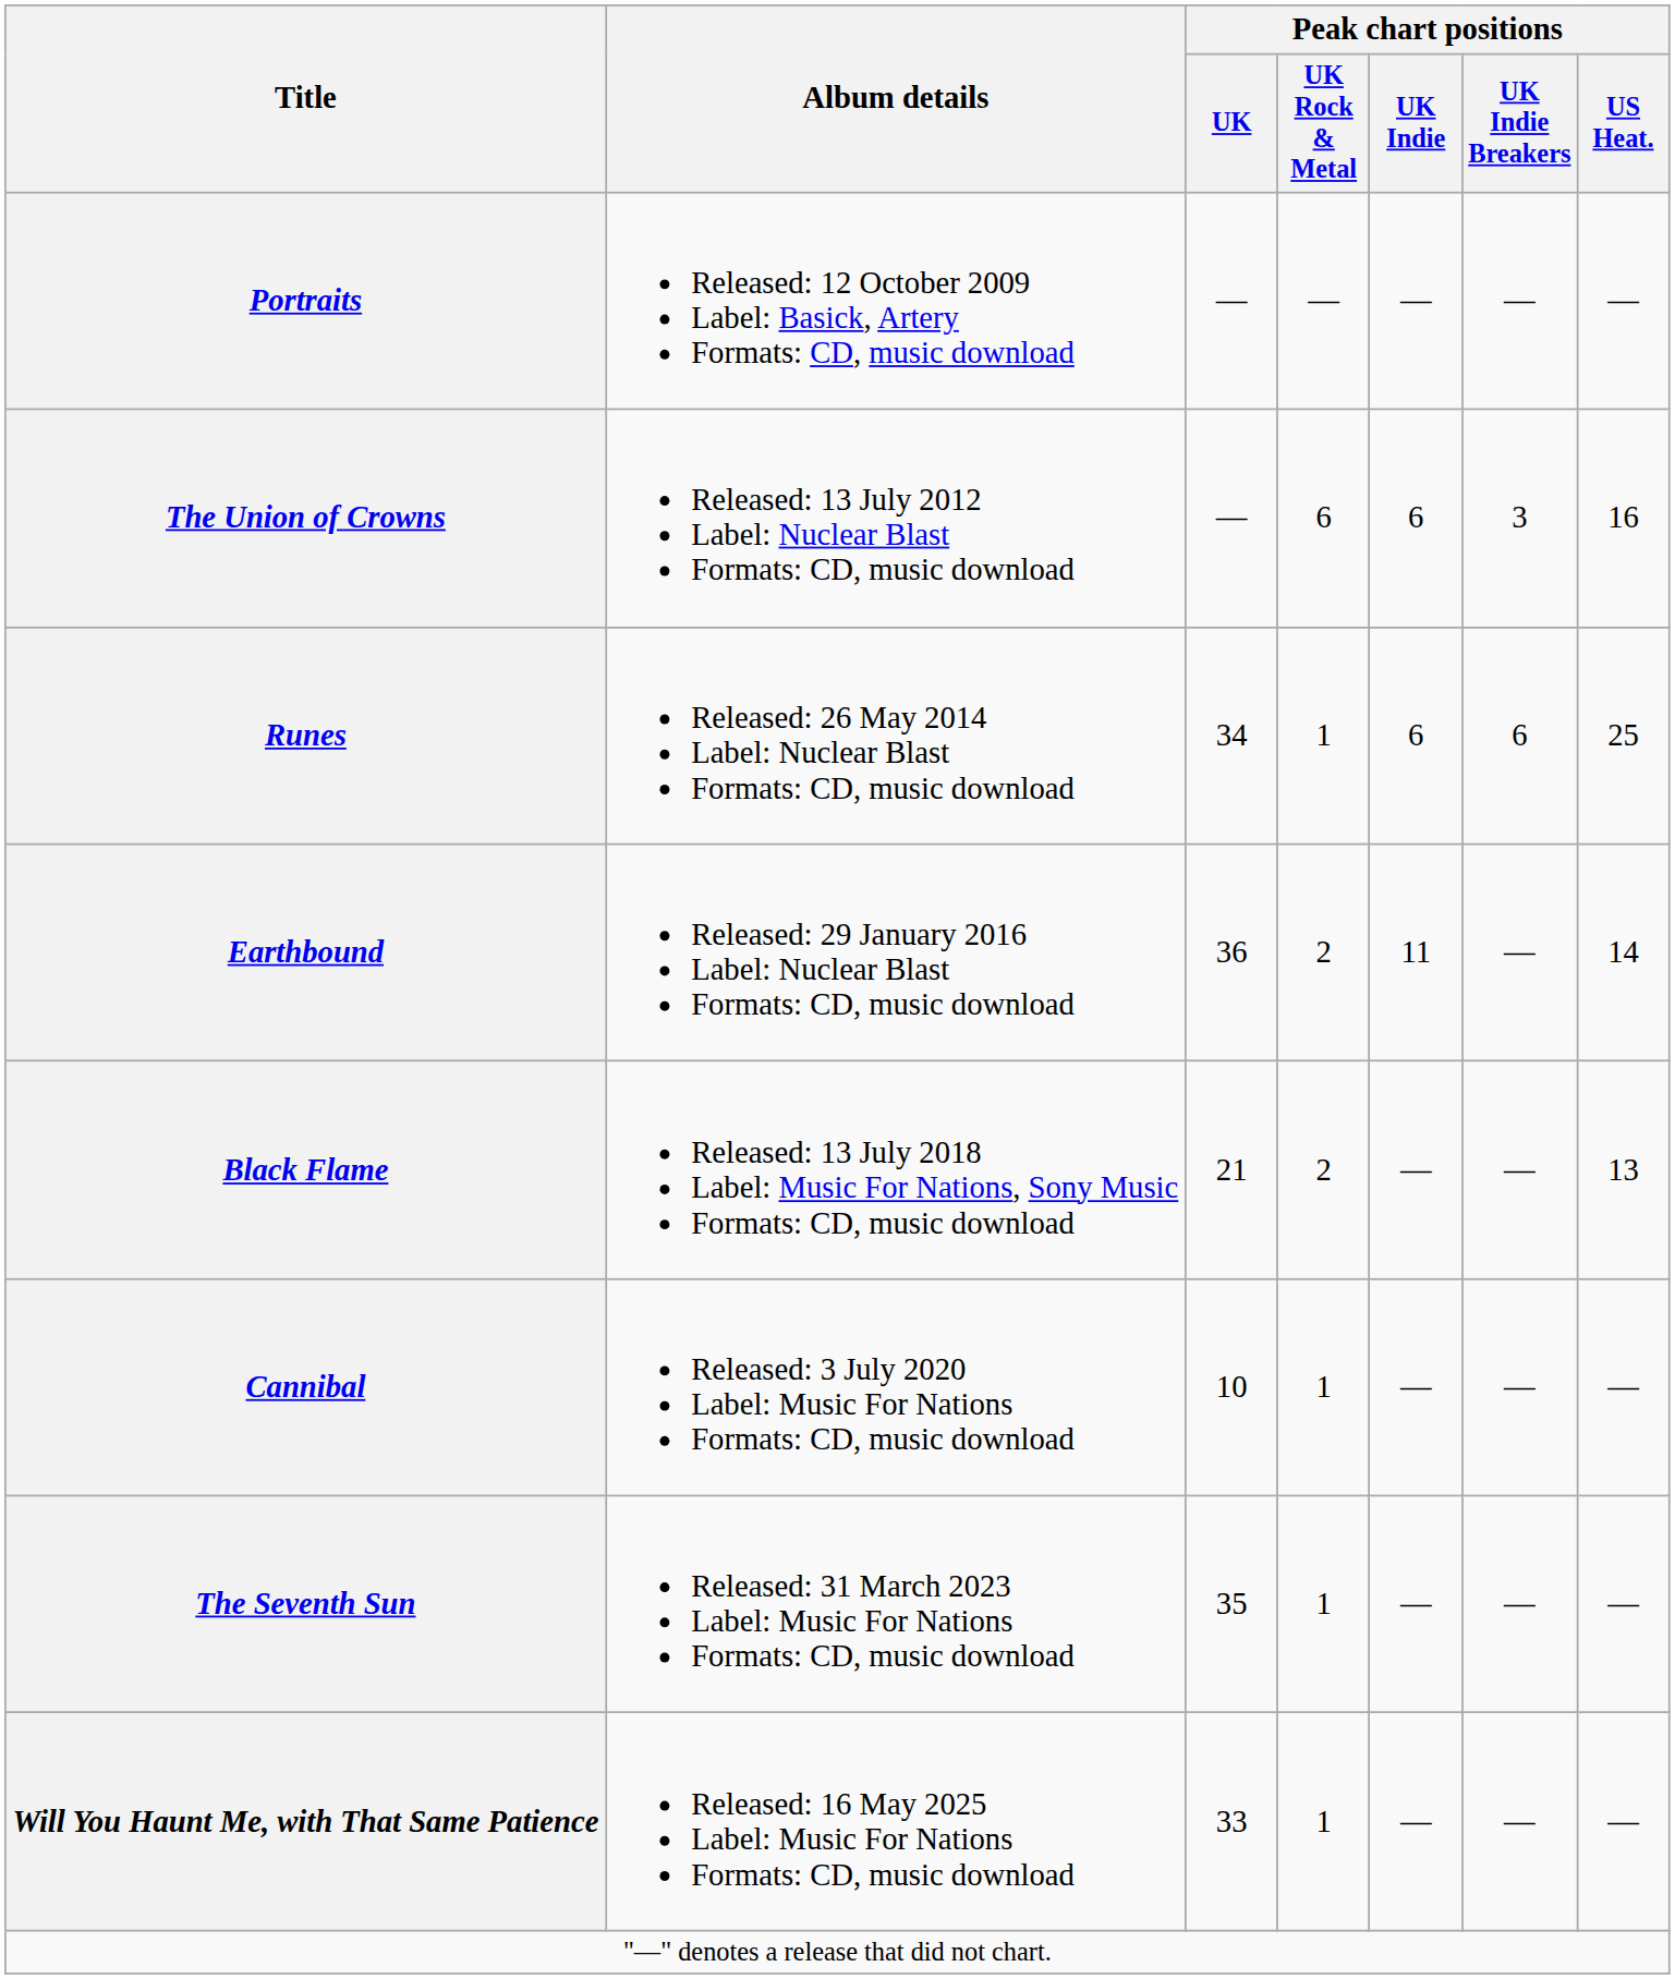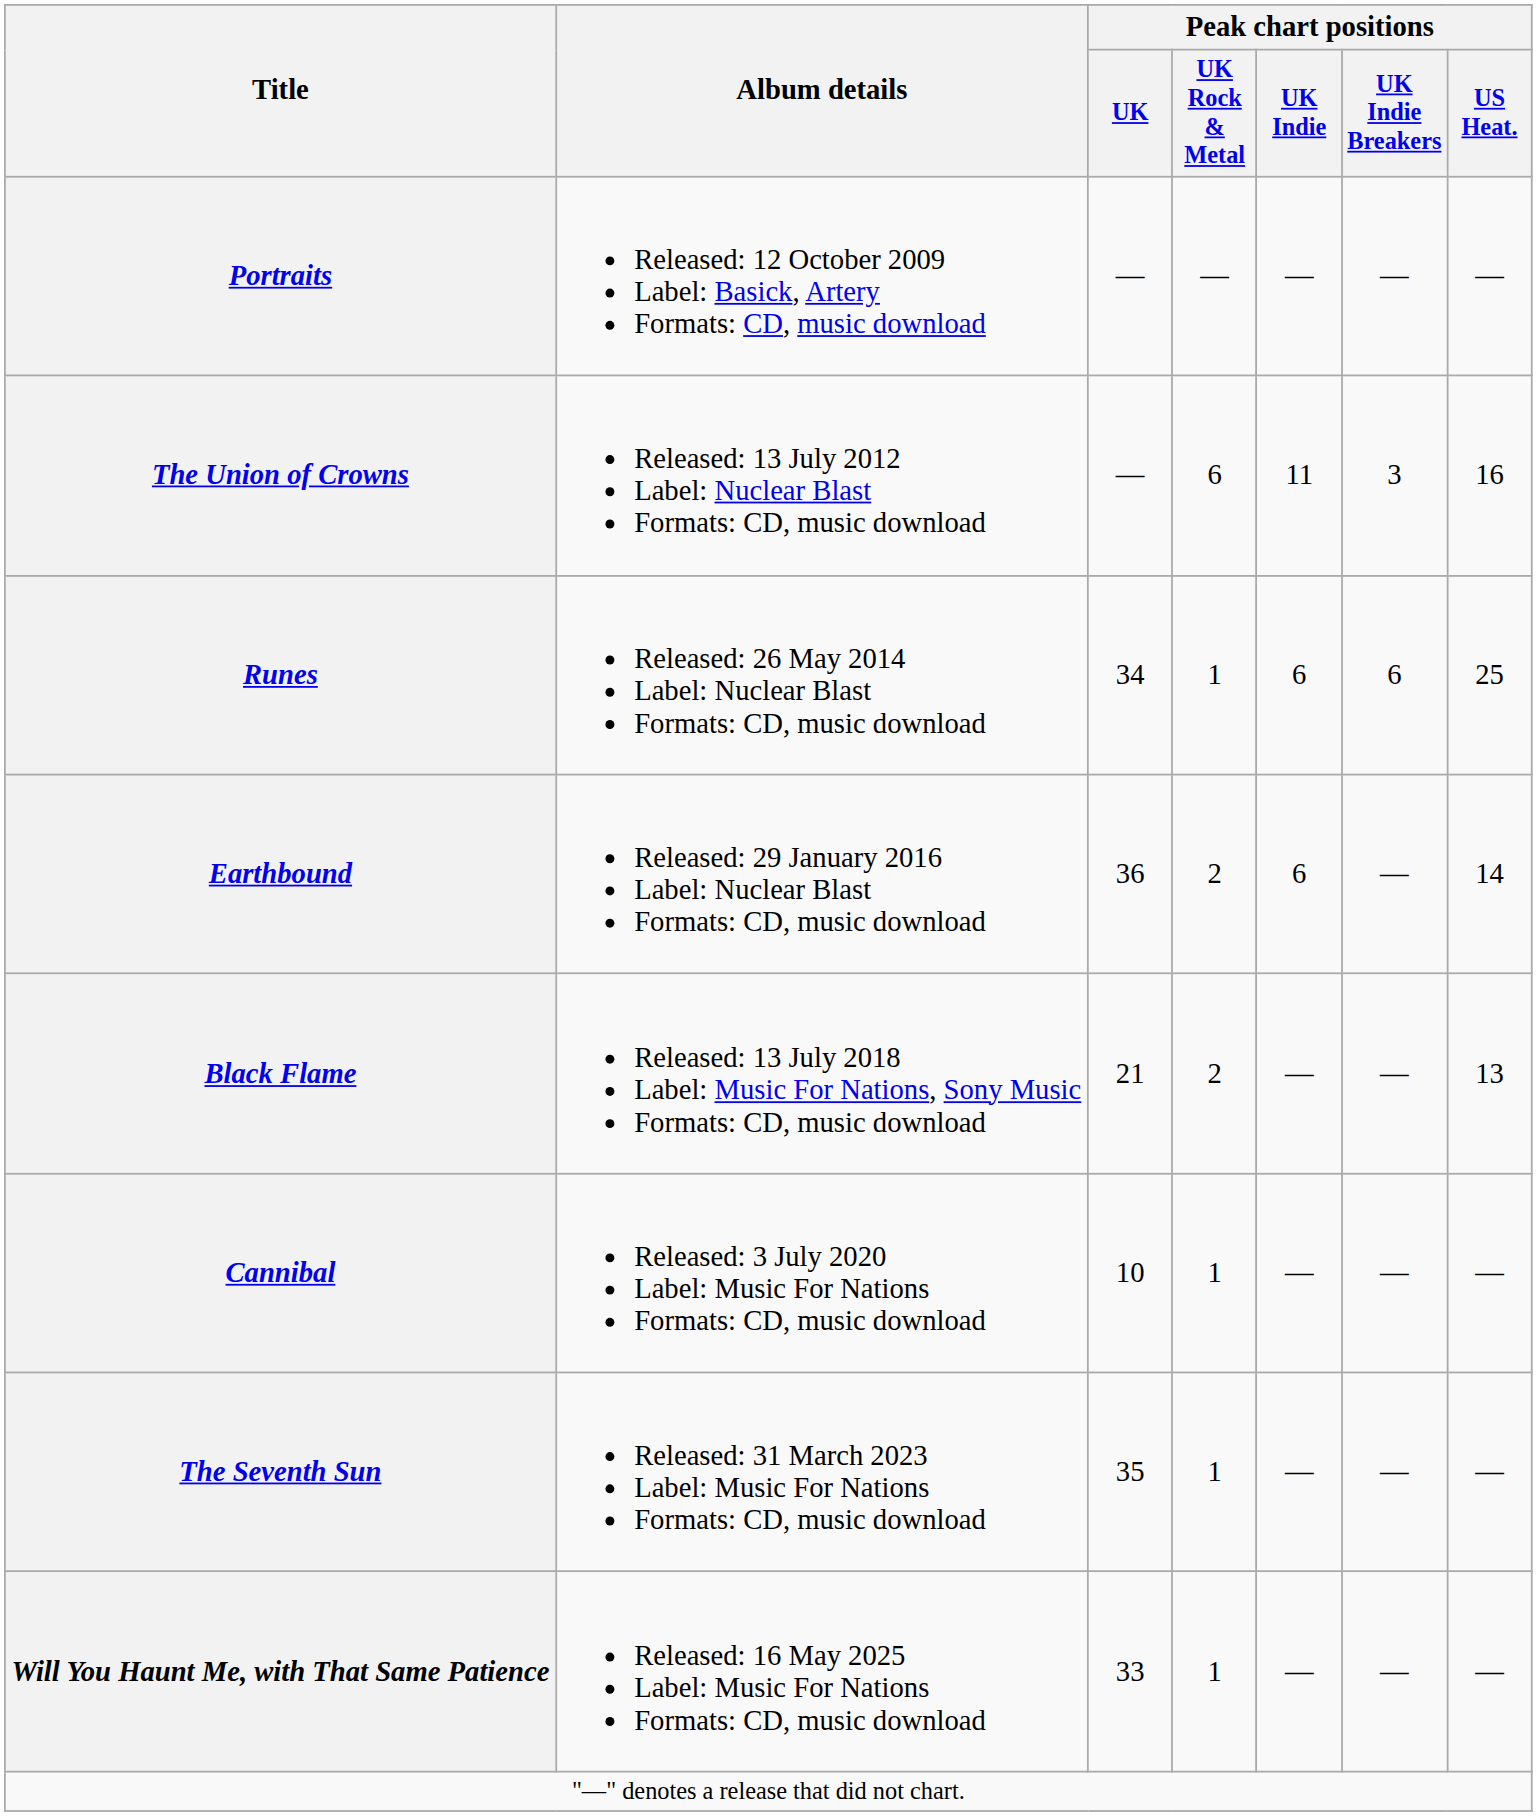The Union of Crowns | Peak chart positions / UK Indie: 6 -> 11
Earthbound | Peak chart positions / UK Indie: 11 -> 6
